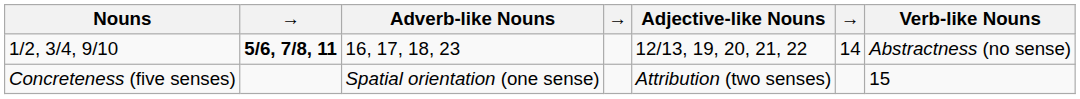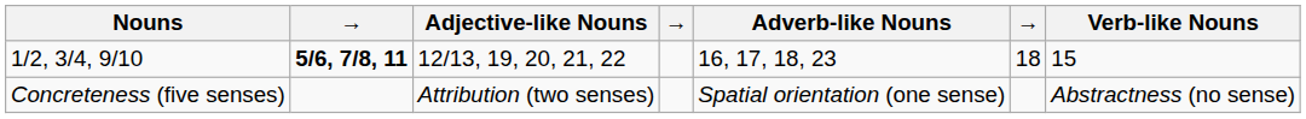columns swapped: Adjective-like Nouns <-> Adverb-like Nouns
1/2, 3/4, 9/10 | column 6: 14 -> 18
1/2, 3/4, 9/10 | Verb-like Nouns: Abstractness (no sense) -> 15
Concreteness (five senses) | Verb-like Nouns: 15 -> Abstractness (no sense)
